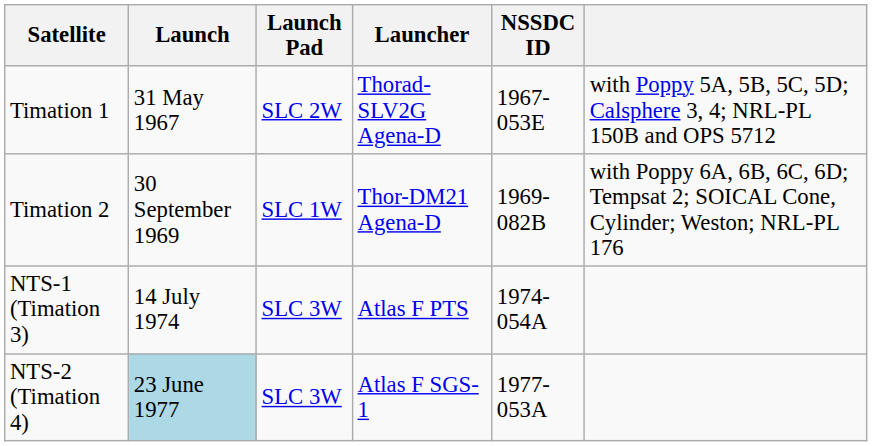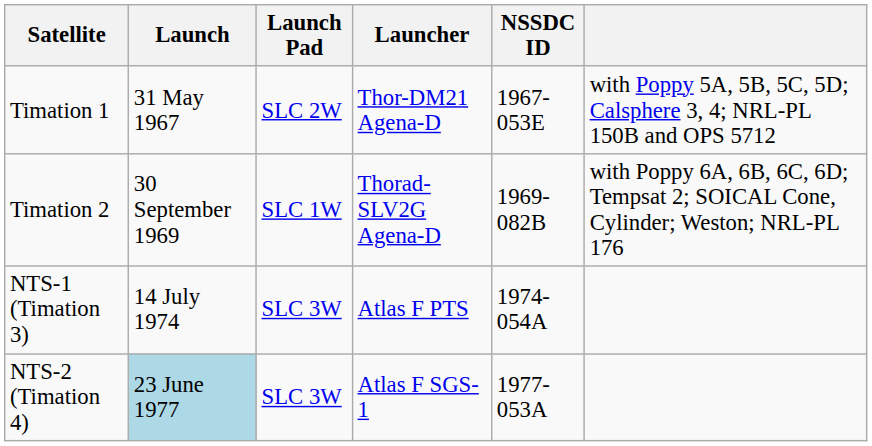Timation 1 | Launcher: Thorad-SLV2G Agena-D -> Thor-DM21 Agena-D
Timation 2 | Launcher: Thor-DM21 Agena-D -> Thorad-SLV2G Agena-D
